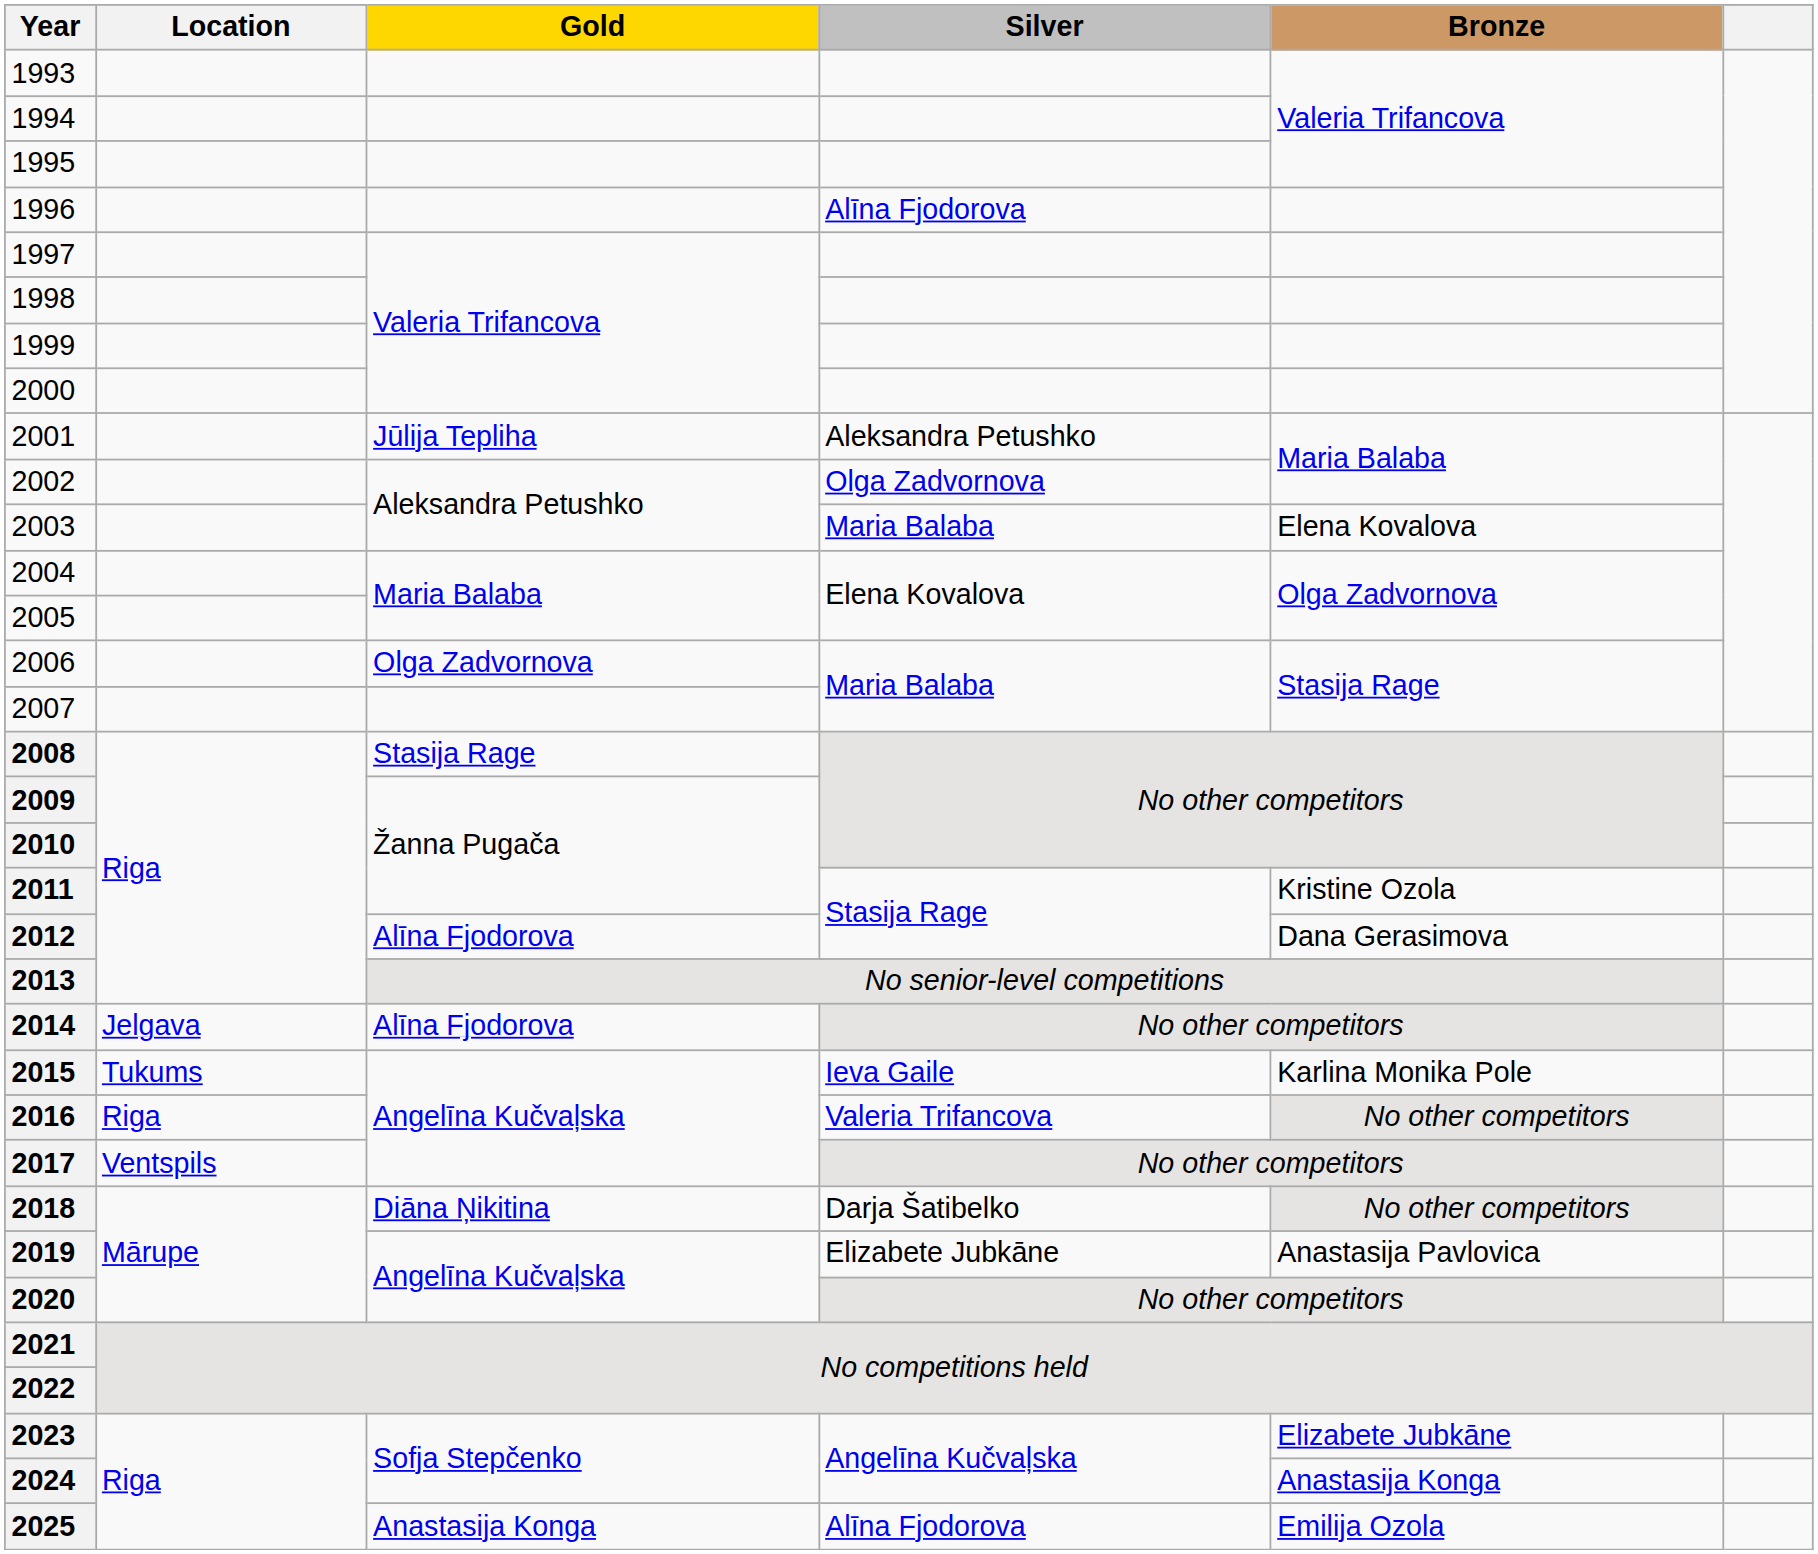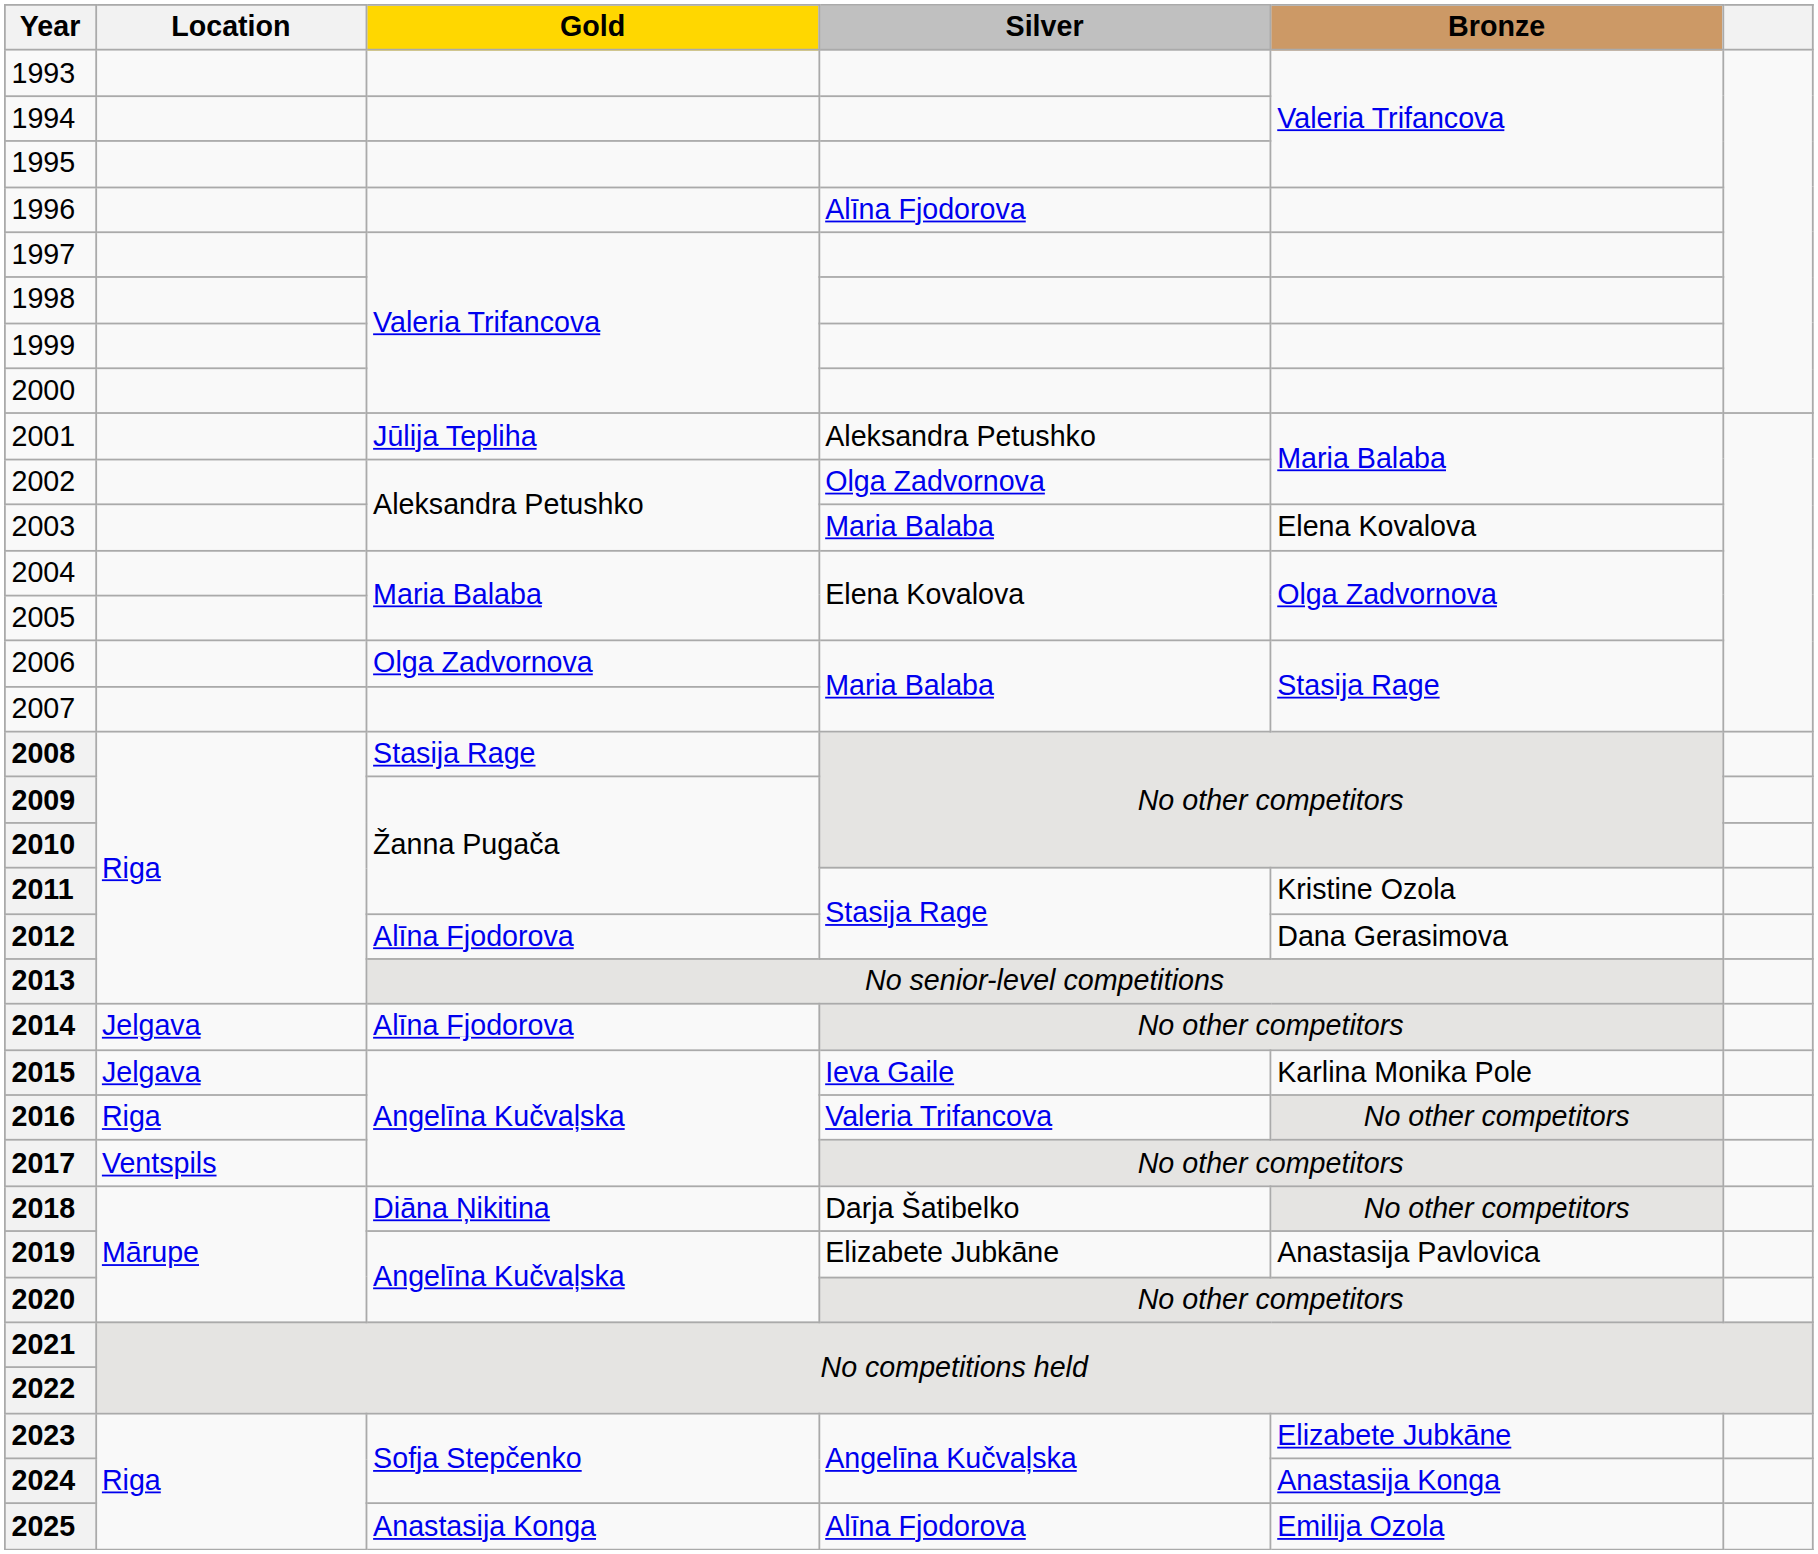2015 | Location: Tukums -> Jelgava
